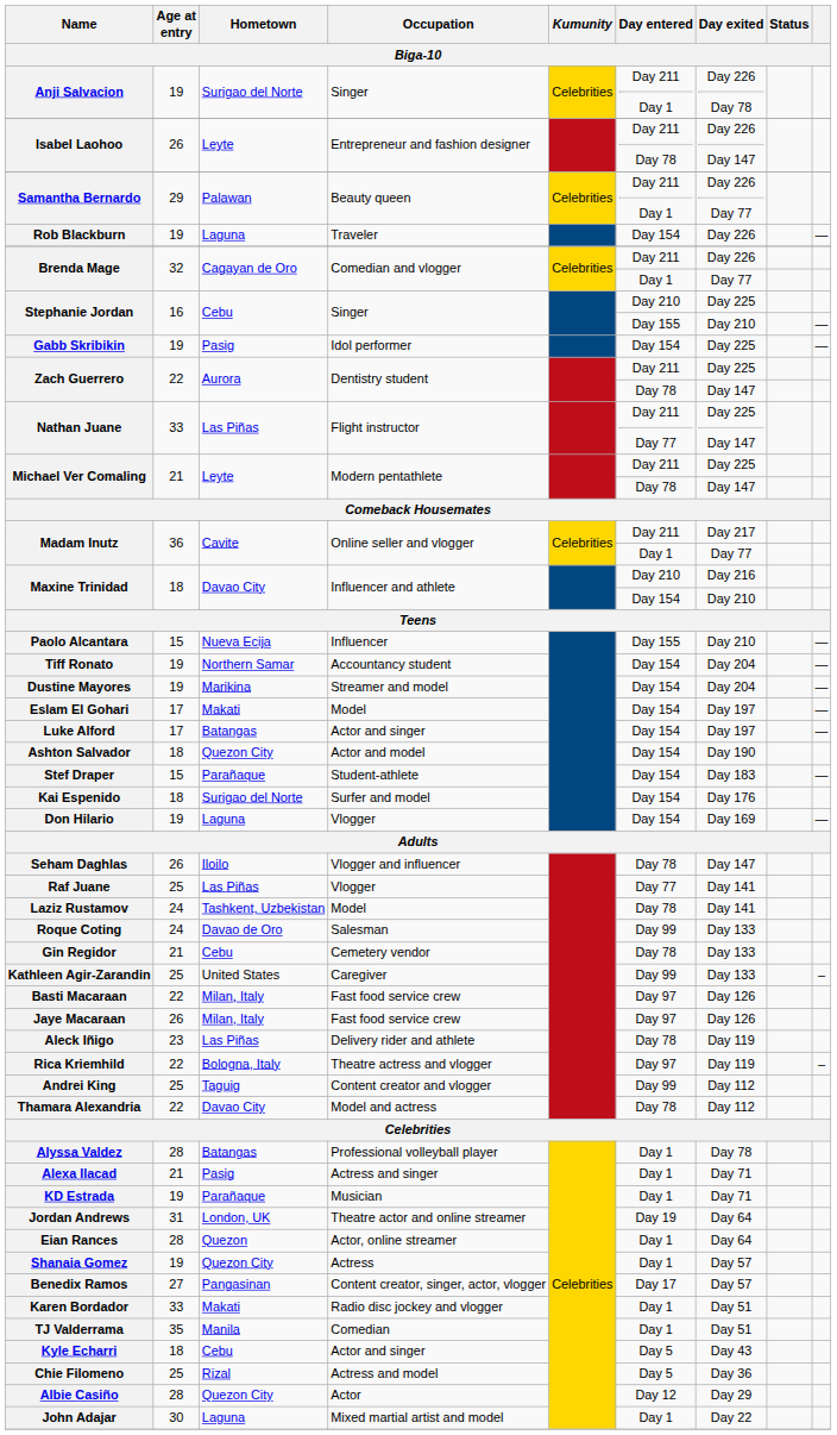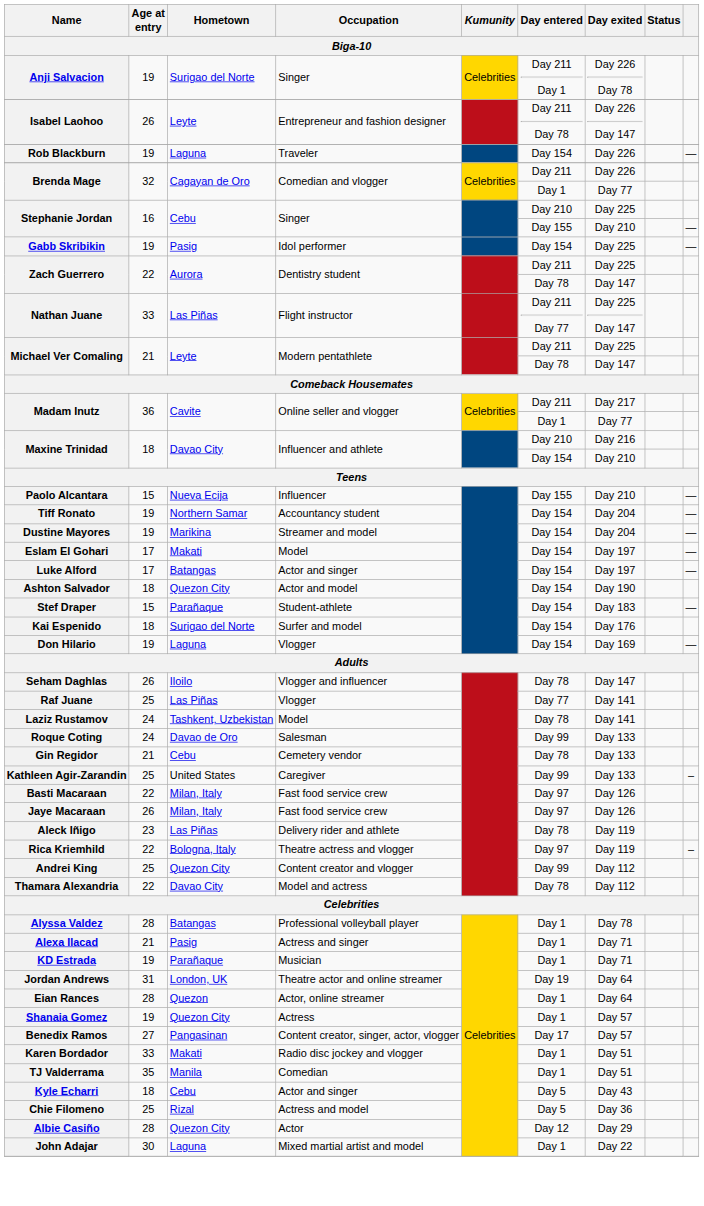- row: Samantha Bernardo | 29 | Palawan | Beauty queen | Celebrities | Day 211 Day 1 | Day 226 Day 77
Andrei King | Hometown: Taguig -> Quezon City
